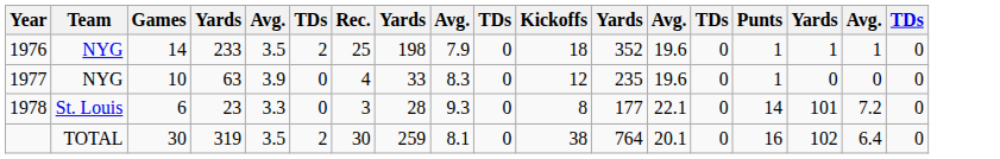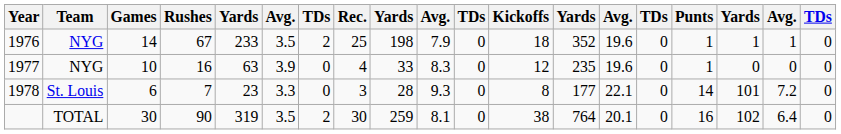+ column: Rushes | 67 | 16 | 7 | 90
